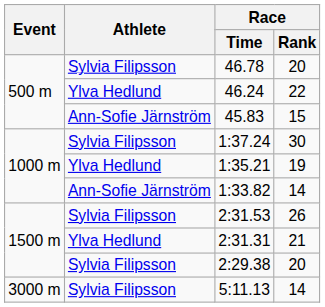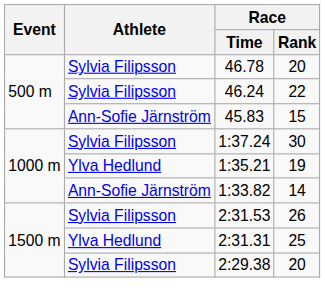46.24 | Athlete: Ylva Hedlund -> Sylvia Filipsson
2:31.31 | Race / Rank: 21 -> 25
- row: 3000 m | Sylvia Filipsson | 5:11.13 | 14
